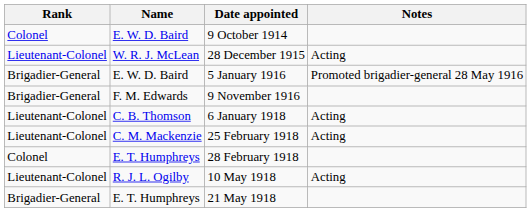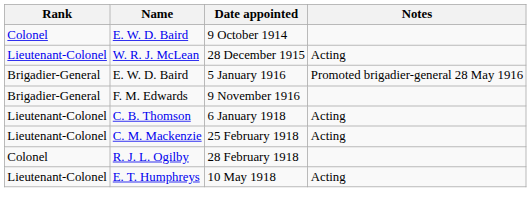28 February 1918 | Name: E. T. Humphreys -> R. J. L. Ogilby
10 May 1918 | Name: R. J. L. Ogilby -> E. T. Humphreys
- row: Brigadier-General | E. T. Humphreys | 21 May 1918
